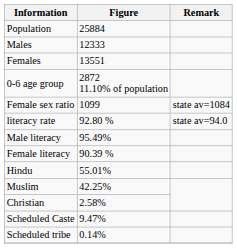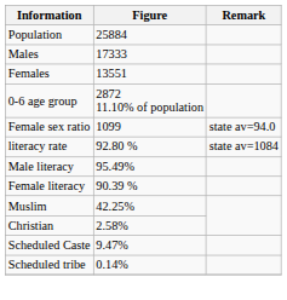Males | Figure: 12333 -> 17333
Female sex ratio | Remark: state av=1084 -> state av=94.0
literacy rate | Remark: state av=94.0 -> state av=1084
- row: Hindu | 55.01%
